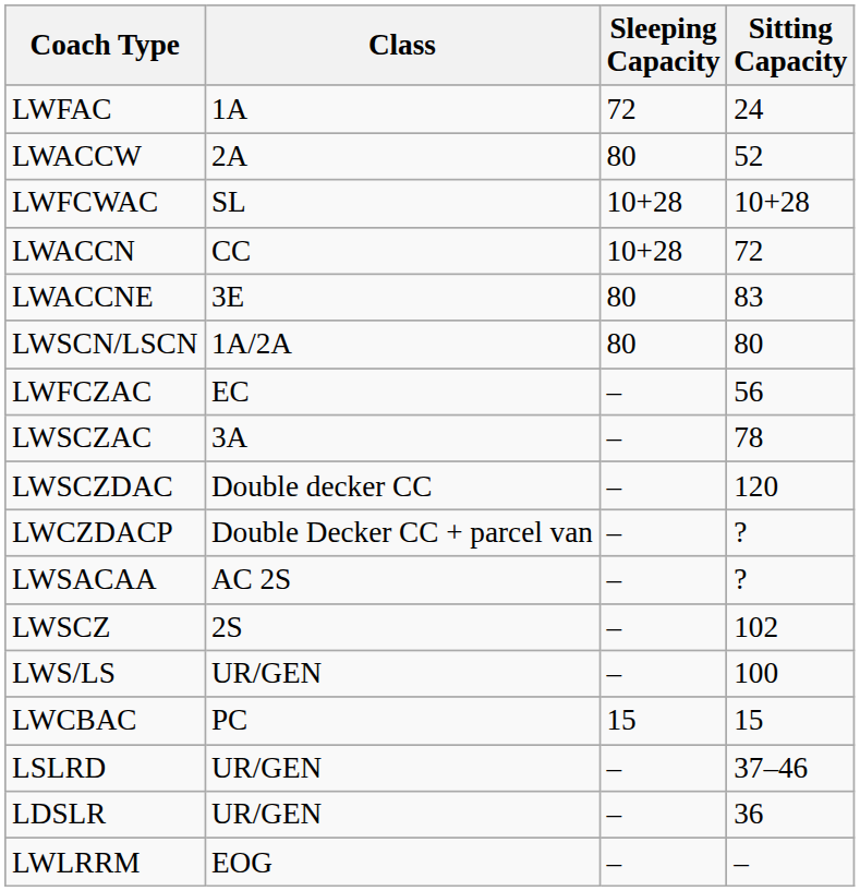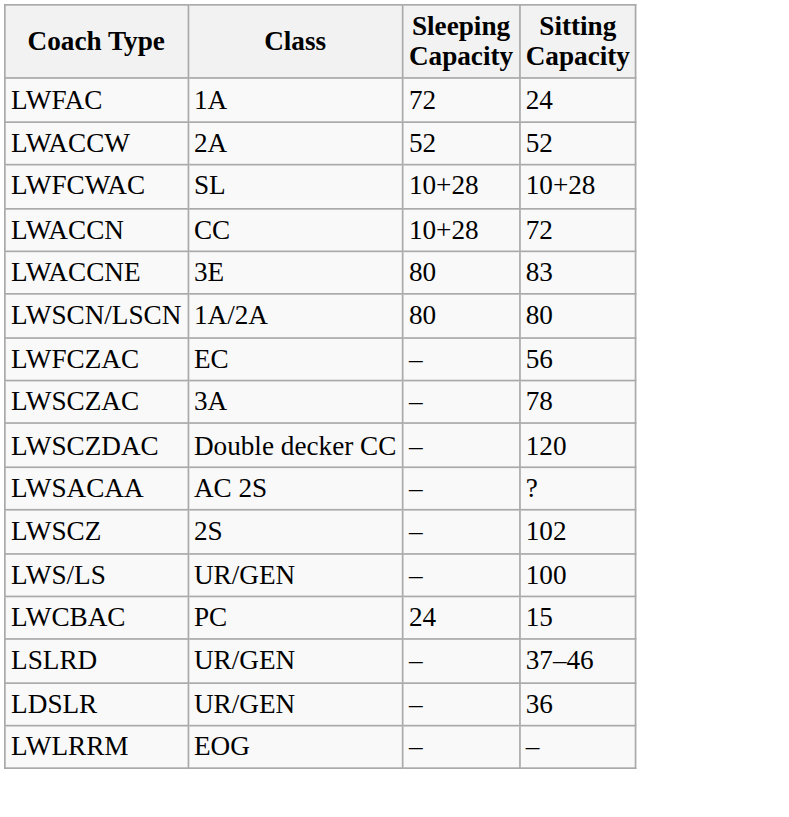LWACCW | Sleeping Capacity: 80 -> 52
- row: LWCZDACP | Double Decker CC + parcel van | – | ?
LWCBAC | Sleeping Capacity: 15 -> 24
